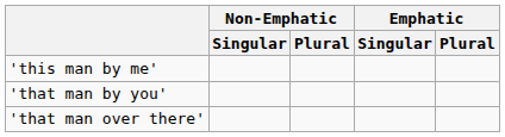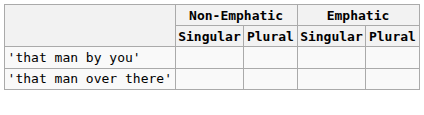- row: 'this man by me'
